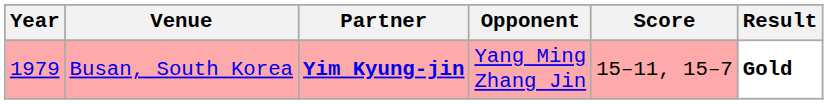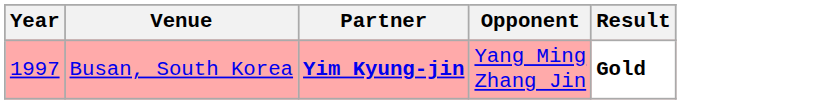- column: Score | 15–11, 15–7
Busan, South Korea | Year: 1979 -> 1997
